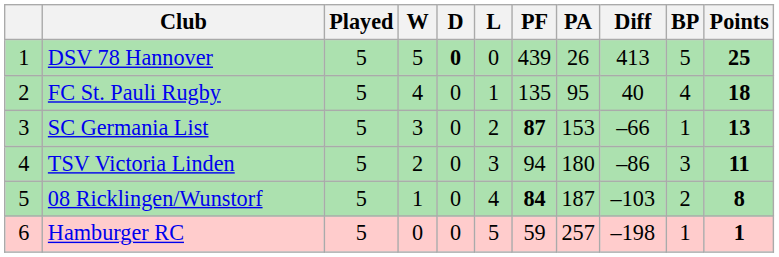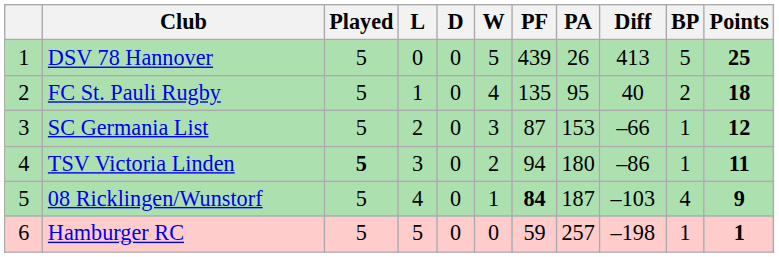columns swapped: W <-> L
DSV 78 Hannover | D: bold -> normal
FC St. Pauli Rugby | BP: 4 -> 2
SC Germania List | PF: bold -> normal
SC Germania List | Points: 13 -> 12
TSV Victoria Linden | Played: normal -> bold
TSV Victoria Linden | BP: 3 -> 1
08 Ricklingen/Wunstorf | BP: 2 -> 4
08 Ricklingen/Wunstorf | Points: 8 -> 9
